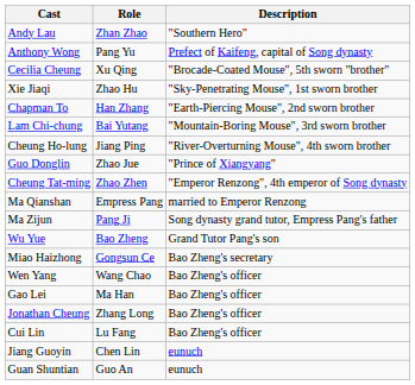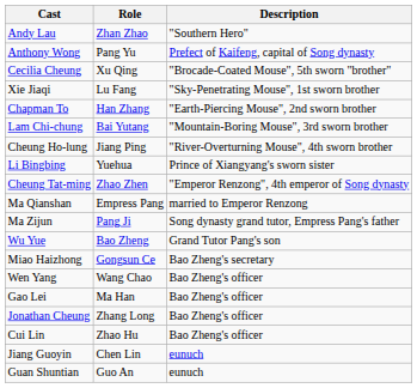Xie Jiaqi | Role: Zhao Hu -> Lu Fang
- row: Guo Donglin | Zhao Jue | "Prince of Xiangyang"
+ row: Li Bingbing | Yuehua | Prince of Xiangyang's sworn sister
Cui Lin | Role: Lu Fang -> Zhao Hu
